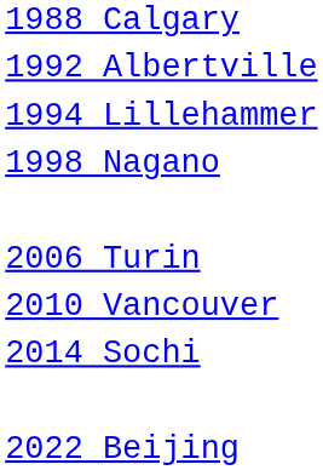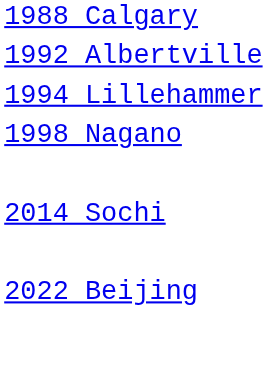- row: 2006 Turin
- row: 2010 Vancouver
